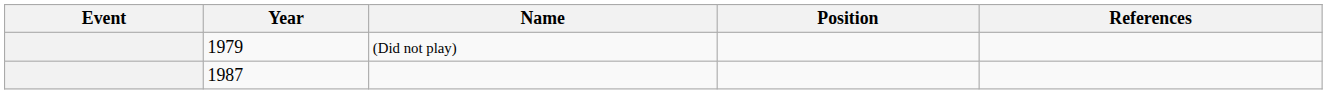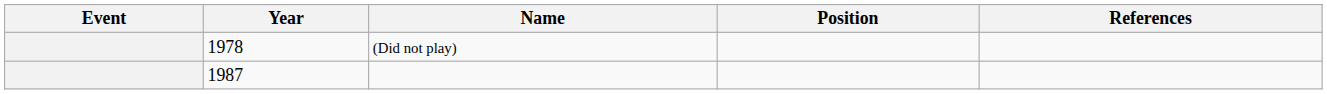(Did not play) | Year: 1979 -> 1978
